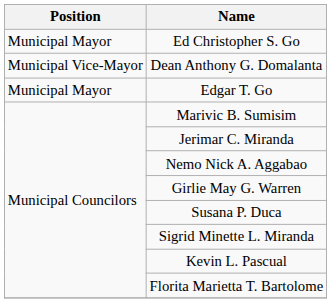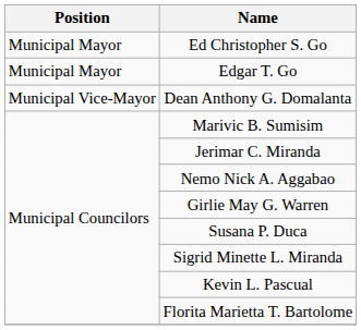rows swapped: Edgar T. Go <-> Dean Anthony G. Domalanta
